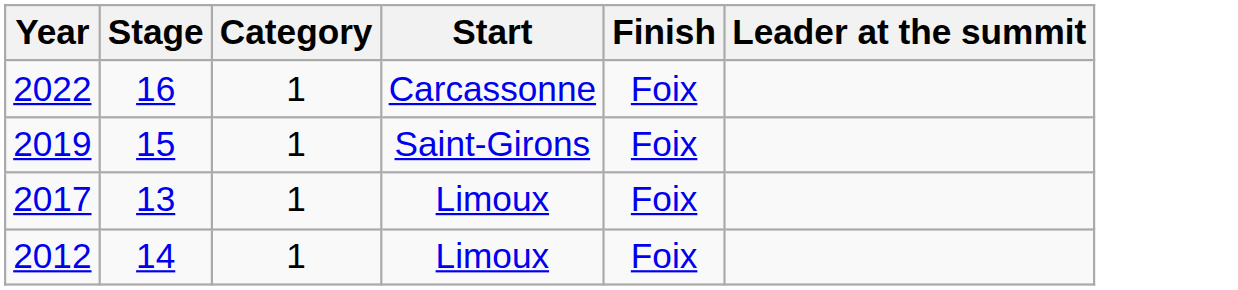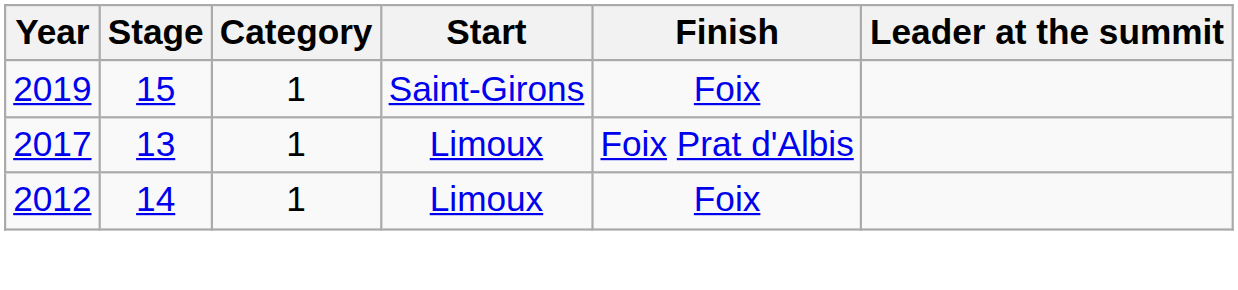- row: 2022 | 16 | 1 | Carcassonne | Foix
2017 | Finish: Foix -> Foix Prat d'Albis
